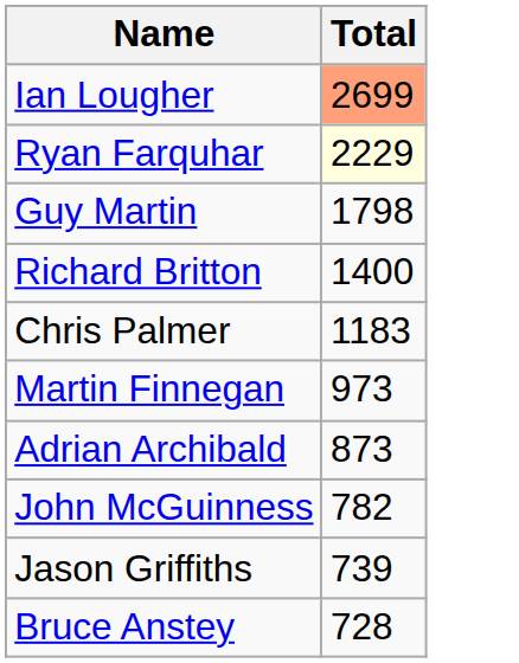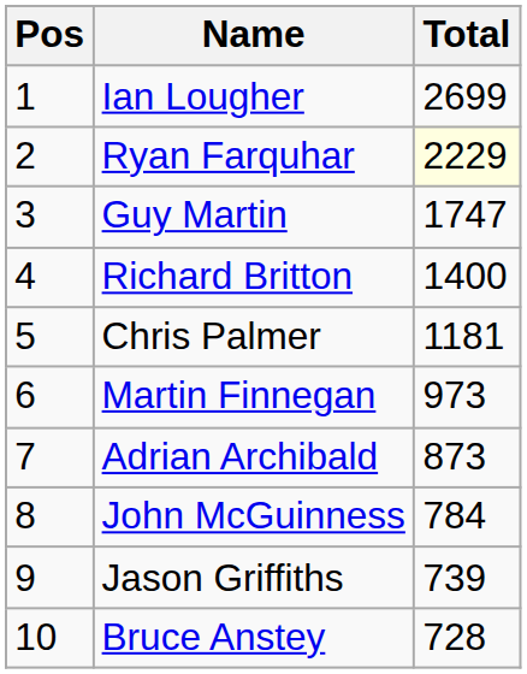+ column: Pos | 1 | 2 | 3 | 4 | 5 | 6 | 7 | 8 | 9 | 10
Ian Lougher | Total: lightsalmon background -> no background
Guy Martin | Total: 1798 -> 1747
Chris Palmer | Total: 1183 -> 1181
John McGuinness | Total: 782 -> 784
